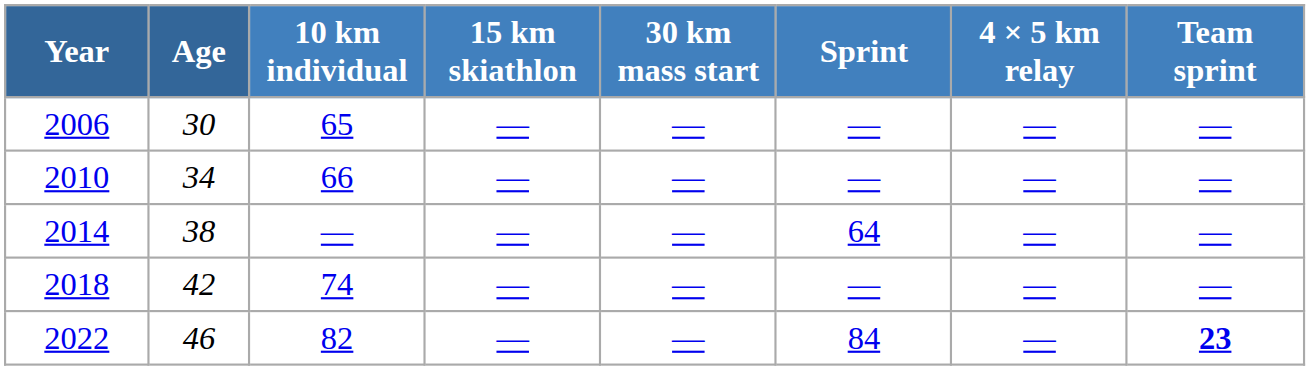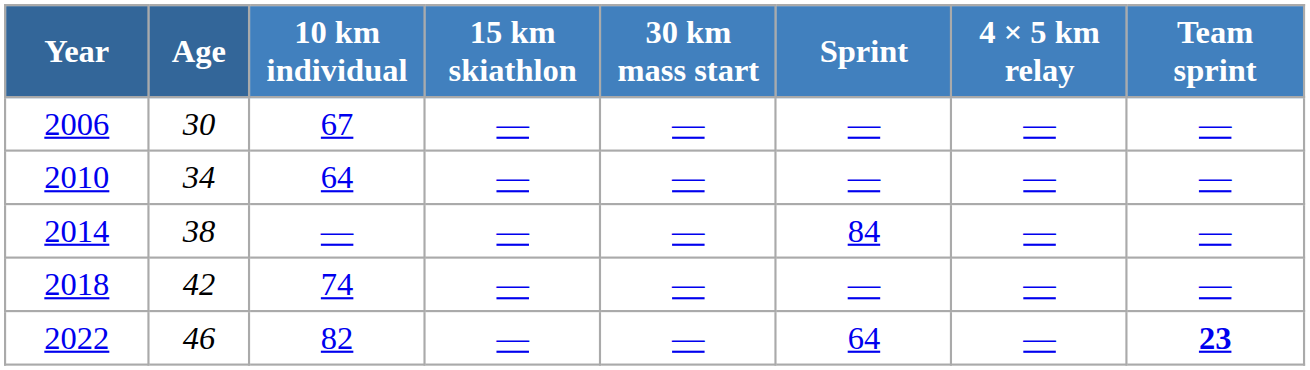2006 | 10 km individual: 65 -> 67
2010 | 10 km individual: 66 -> 64
2014 | Sprint: 64 -> 84
2022 | Sprint: 84 -> 64
